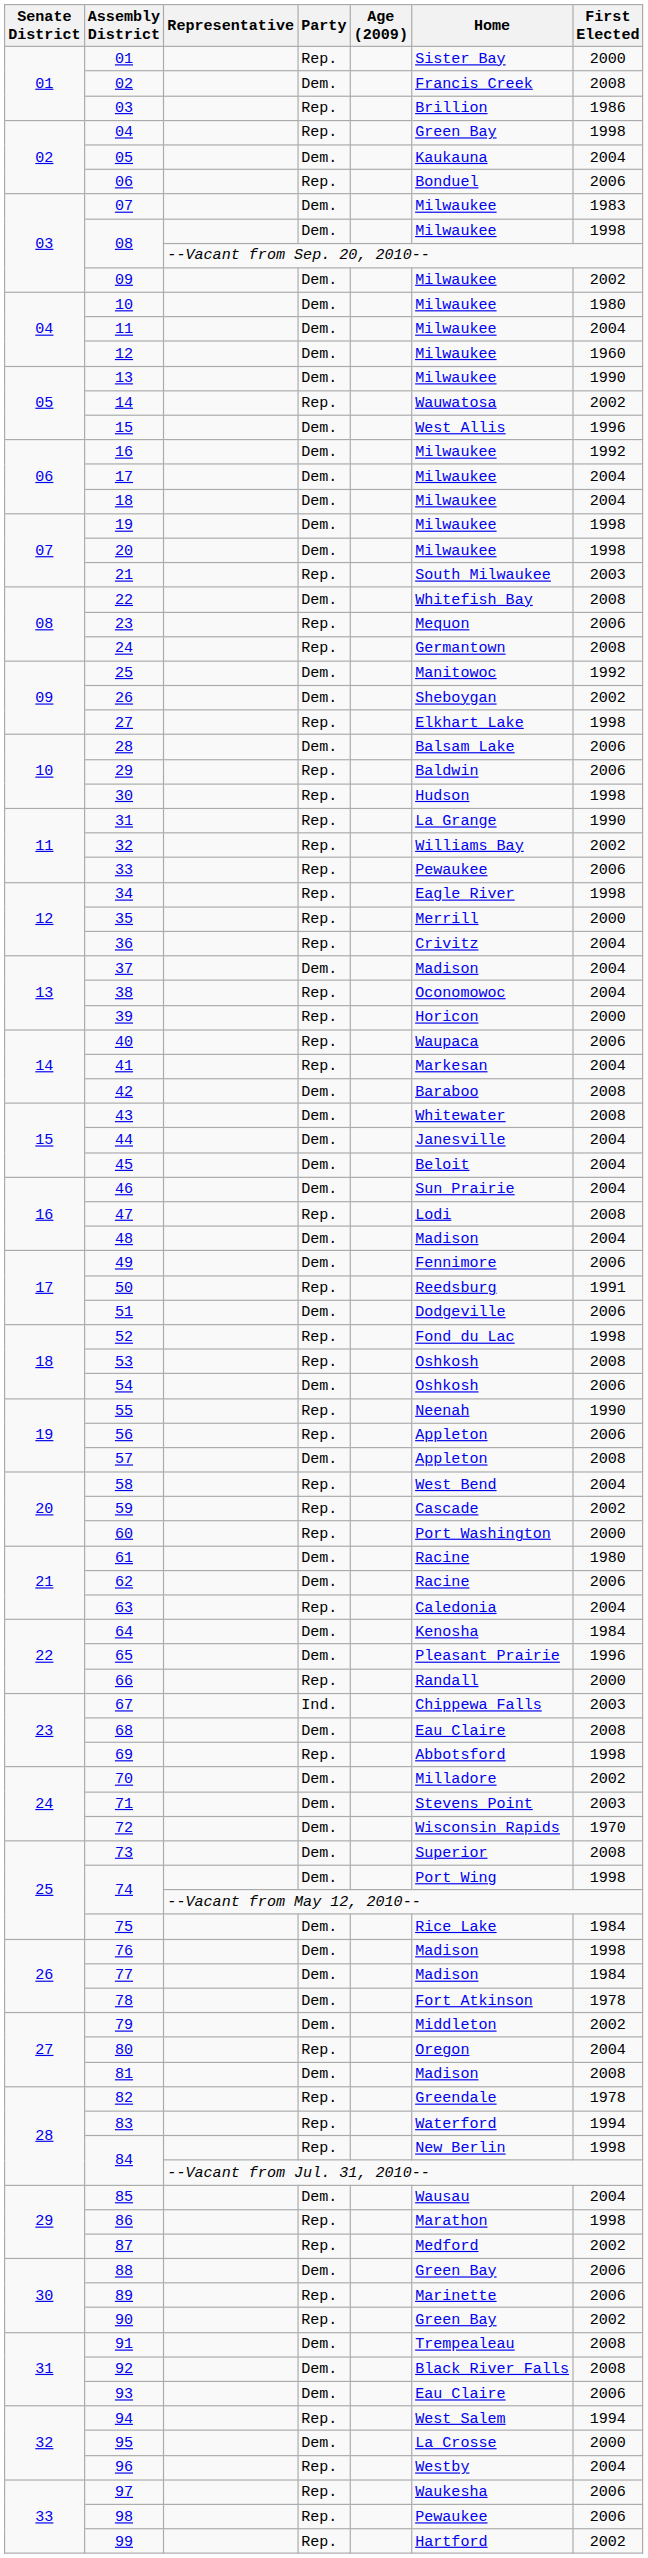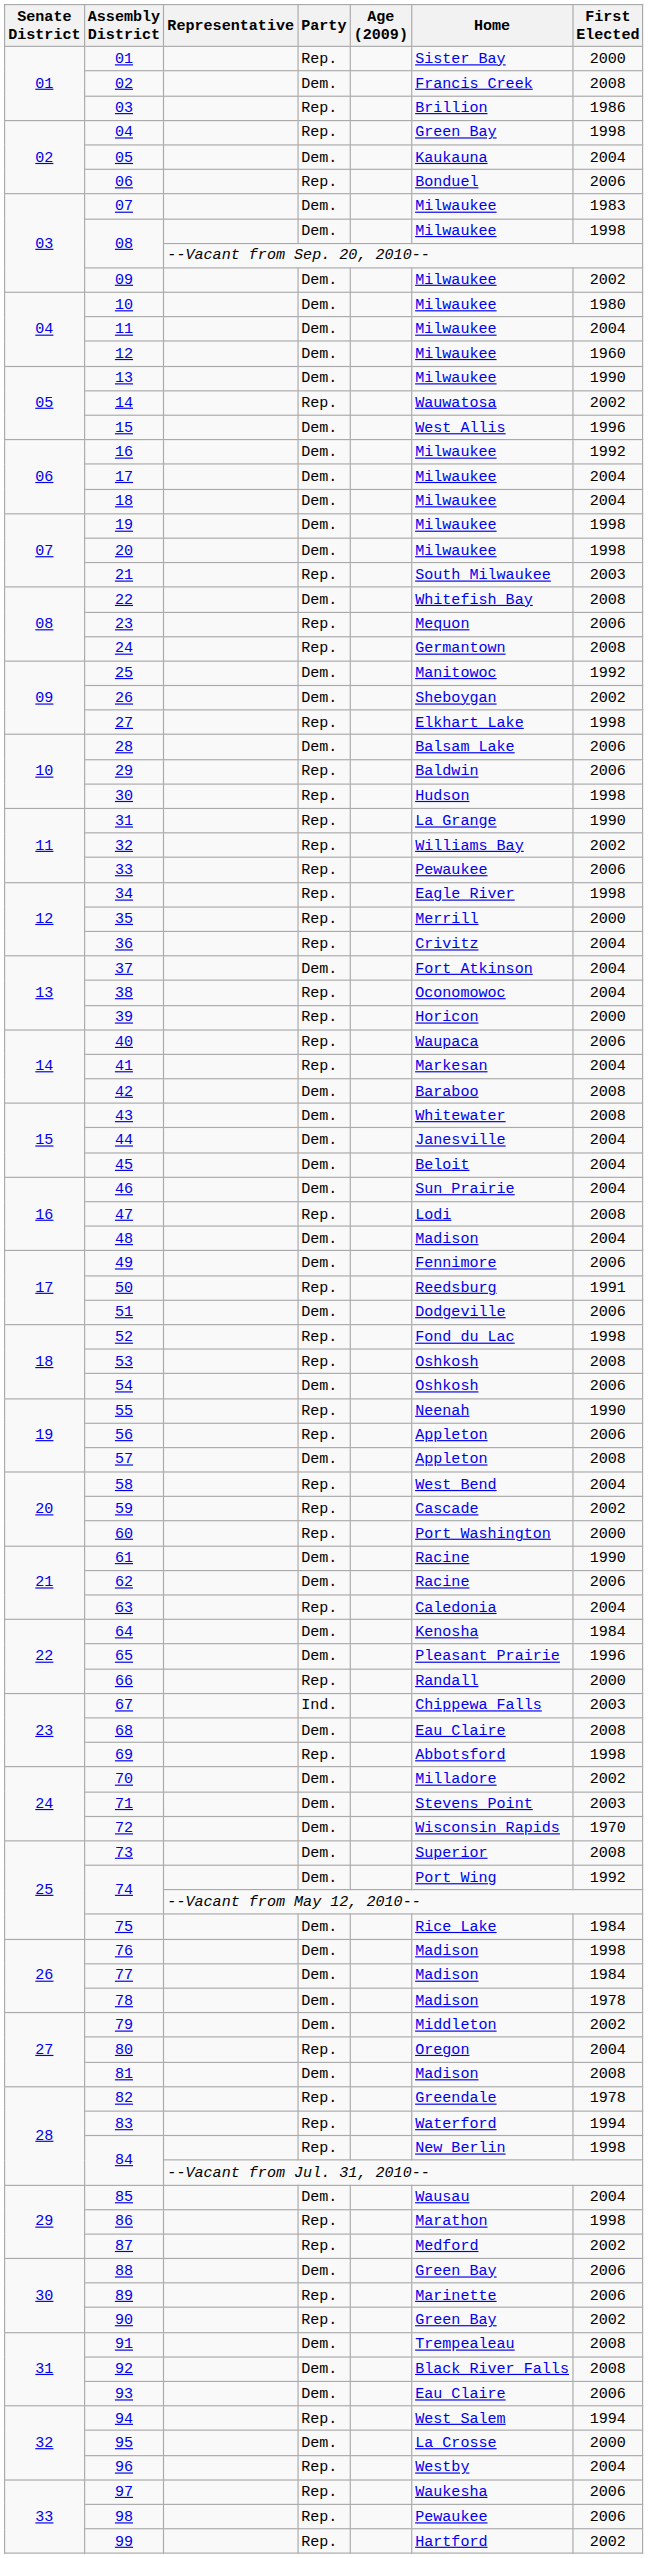37 | Home: Madison -> Fort Atkinson
61 | First Elected: 1980 -> 1990
74 / Dem. | First Elected: 1998 -> 1992
78 | Home: Fort Atkinson -> Madison
